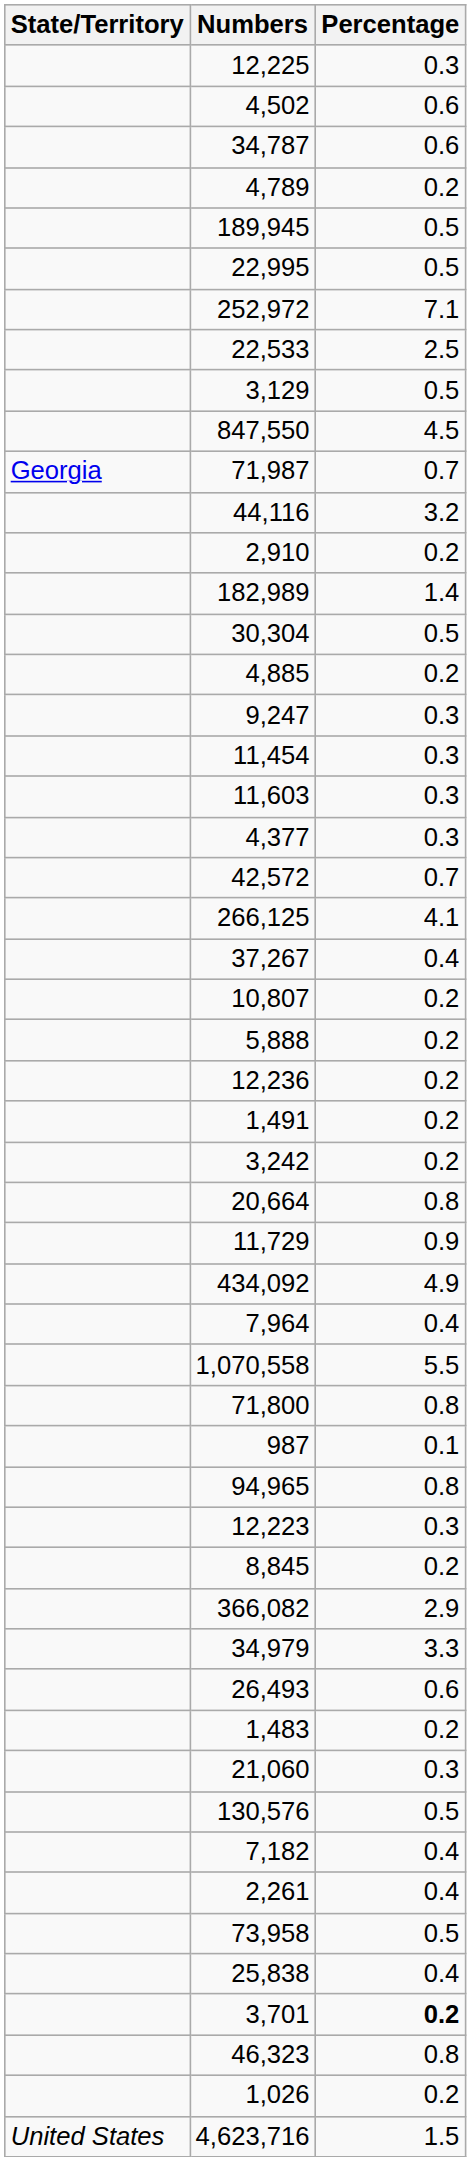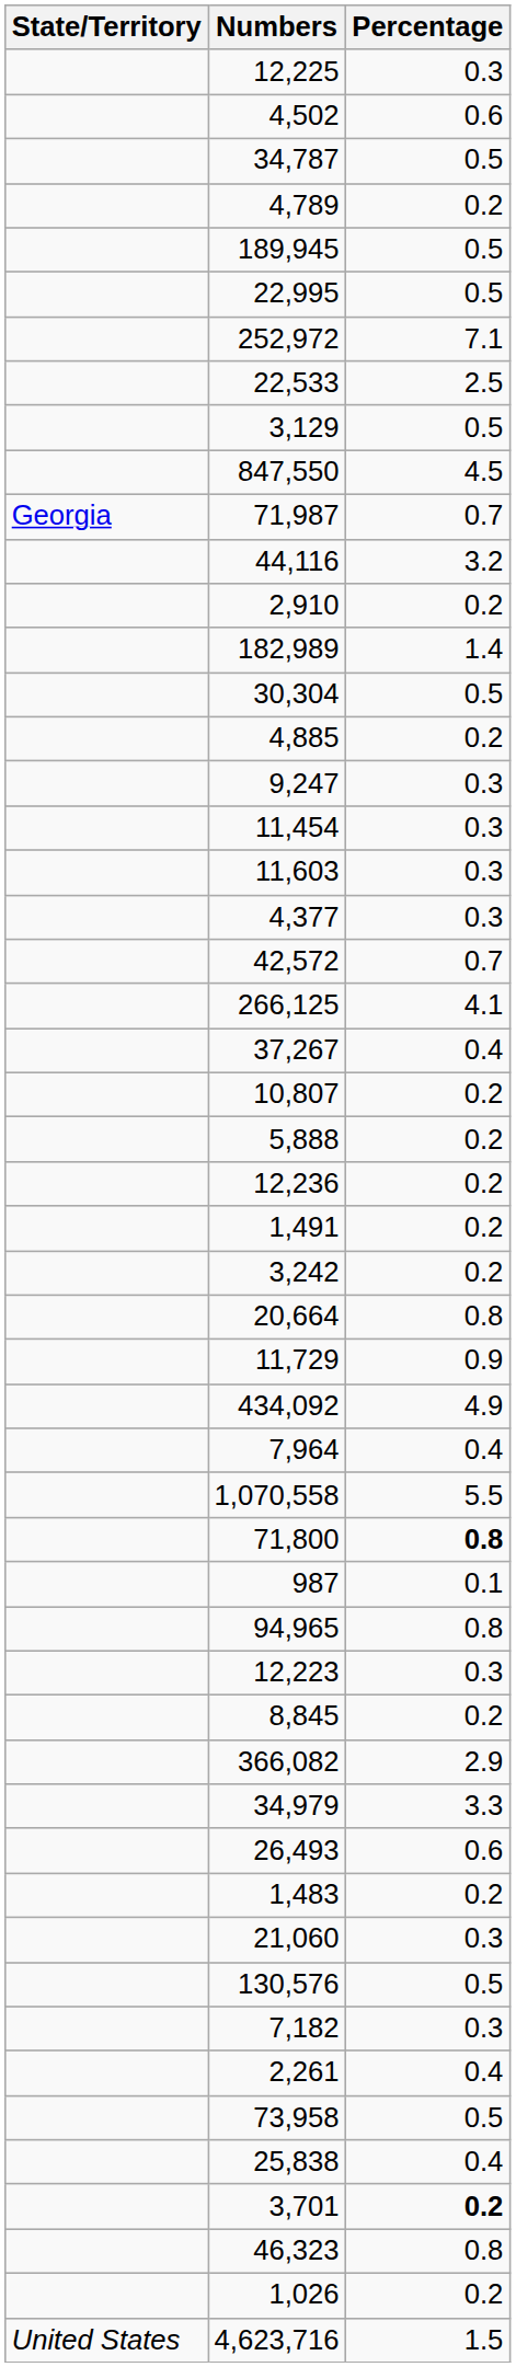34,787 | Percentage: 0.6 -> 0.5
71,800 | Percentage: normal -> bold
7,182 | Percentage: 0.4 -> 0.3
